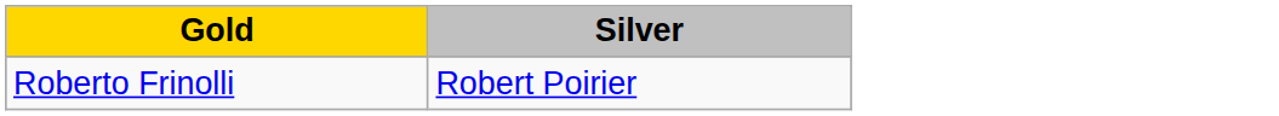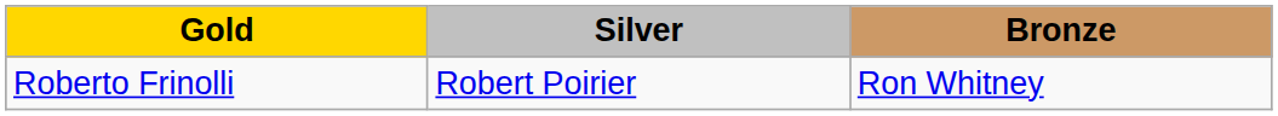+ column: Bronze | Ron Whitney
